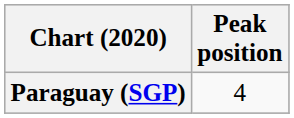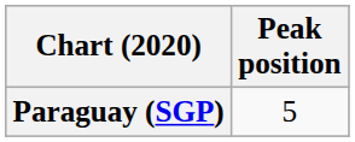Paraguay (SGP) | Peak position: 4 -> 5
